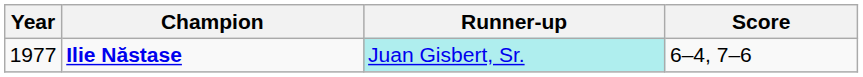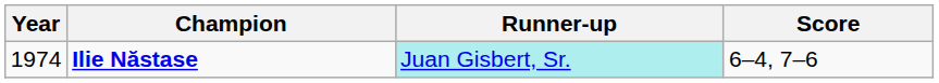Ilie Năstase | Year: 1977 -> 1974
